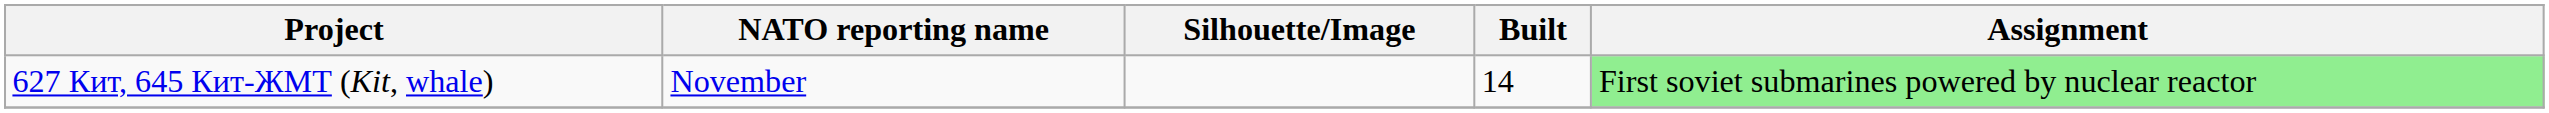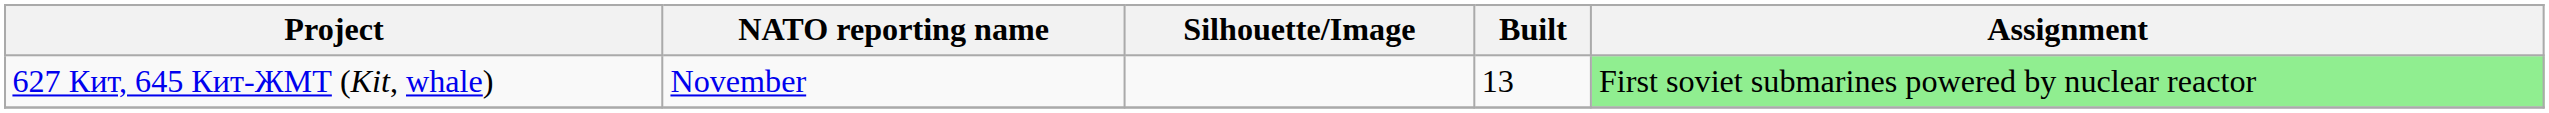627 Кит, 645 Кит-ЖМТ (Kit, whale) | Built: 14 -> 13
